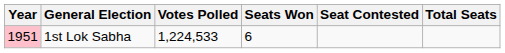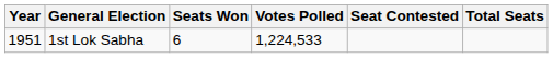columns swapped: Votes Polled <-> Seats Won
1st Lok Sabha | Year: pink background -> no background
